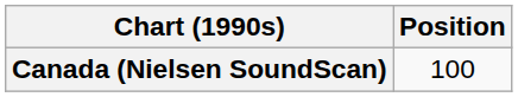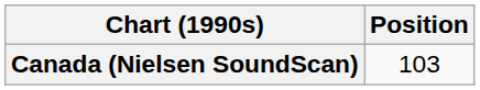Canada (Nielsen SoundScan) | Position: 100 -> 103
